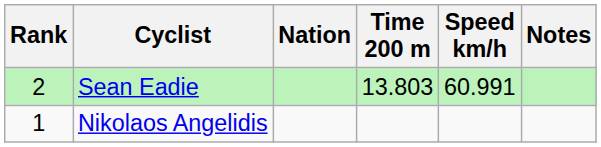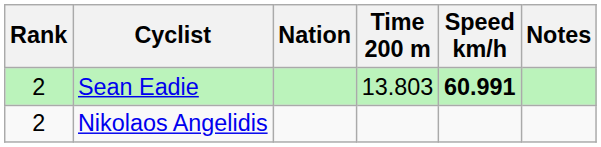Sean Eadie | Speed km/h: normal -> bold
Nikolaos Angelidis | Rank: 1 -> 2
